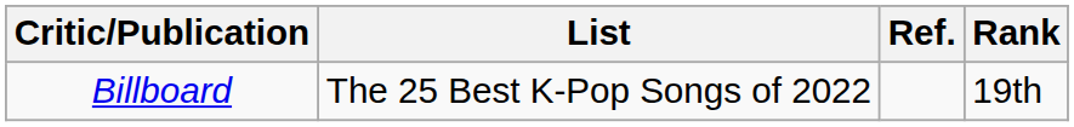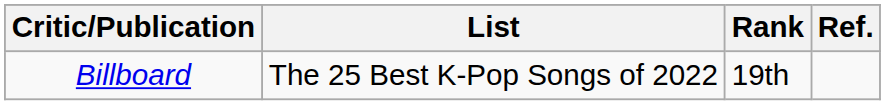columns swapped: Rank <-> Ref.
